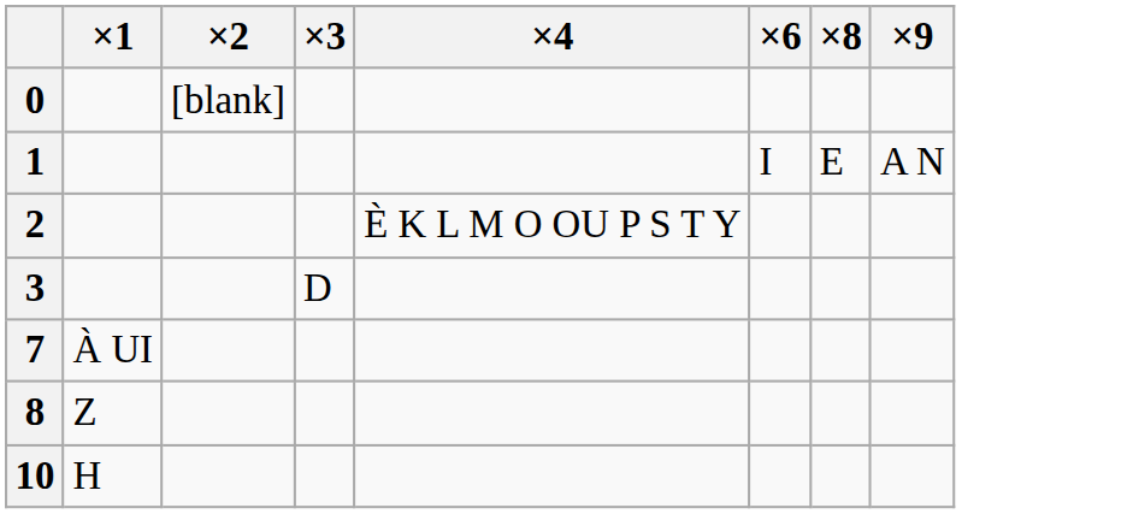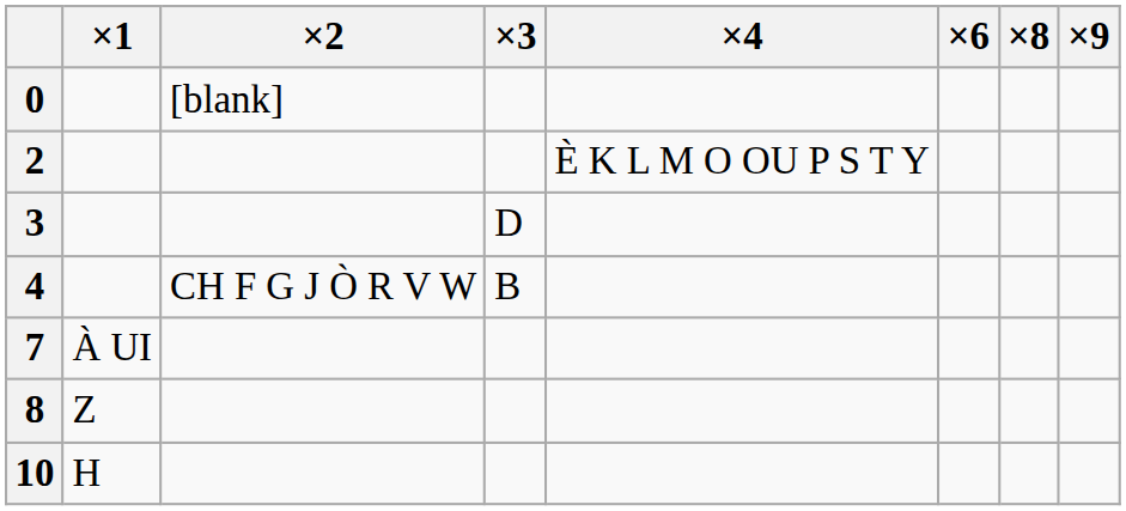- row: 1 | I | E | A N
+ row: 4 | CH F G J Ò R V W | B
